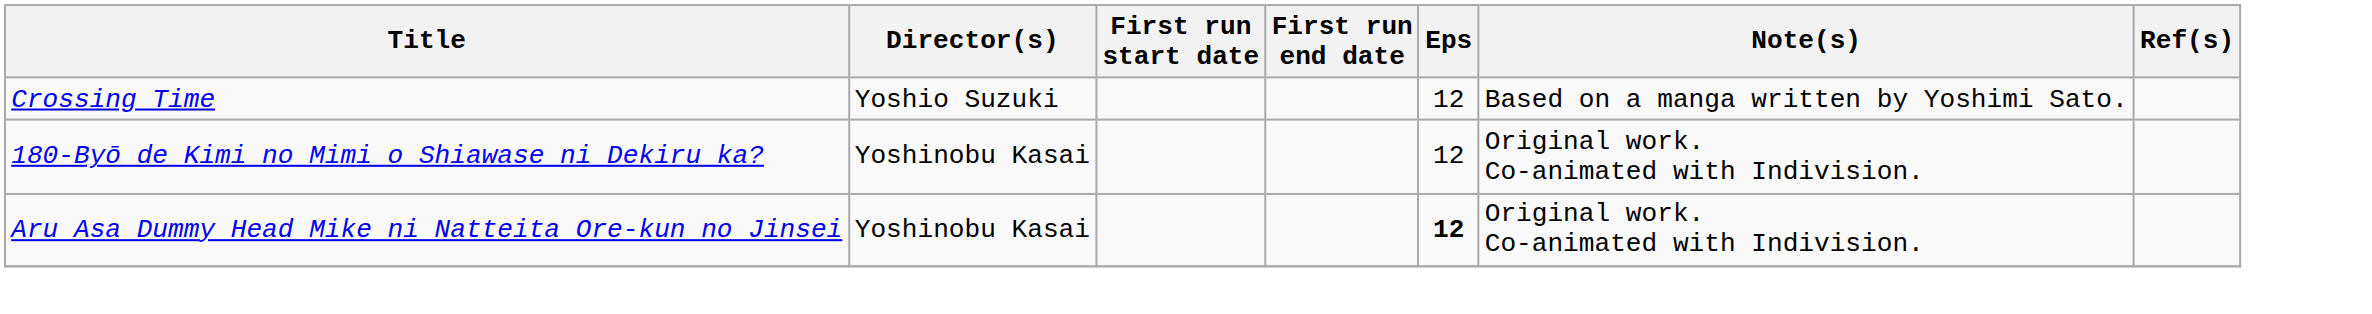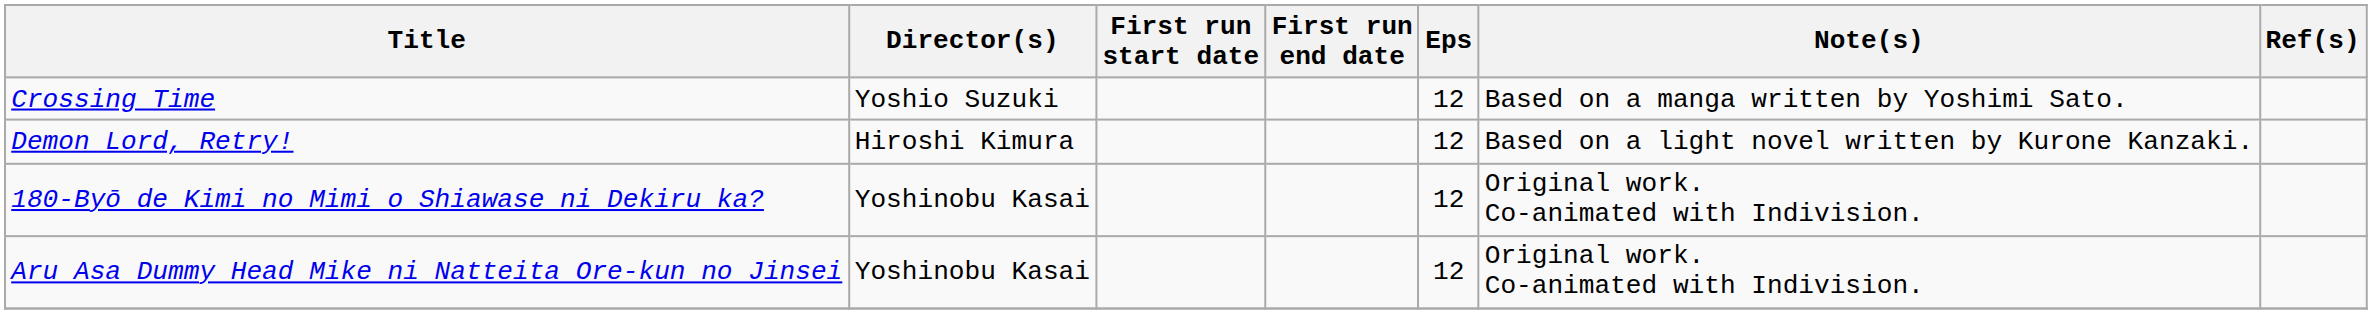+ row: Demon Lord, Retry! | Hiroshi Kimura | 12 | Based on a light novel written by Kurone Kanzaki.
Aru Asa Dummy Head Mike ni Natteita Ore-kun no Jinsei | Eps: bold -> normal
